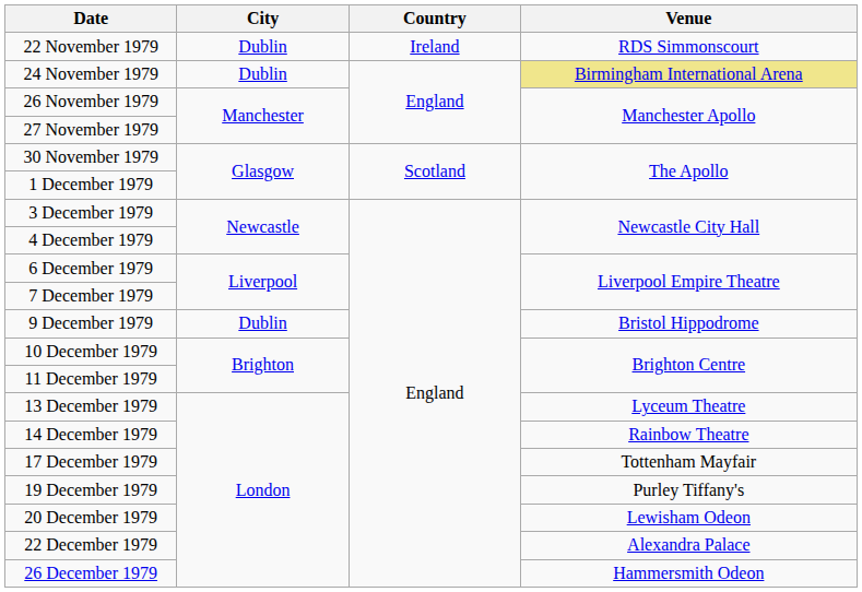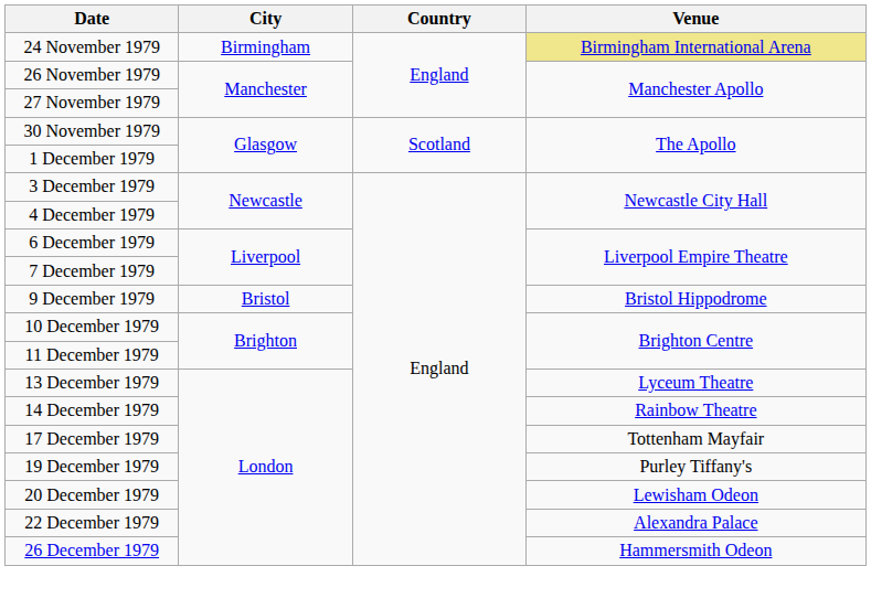- row: 22 November 1979 | Dublin | Ireland | RDS Simmonscourt
24 November 1979 | City: Dublin -> Birmingham
9 December 1979 | City: Dublin -> Bristol
